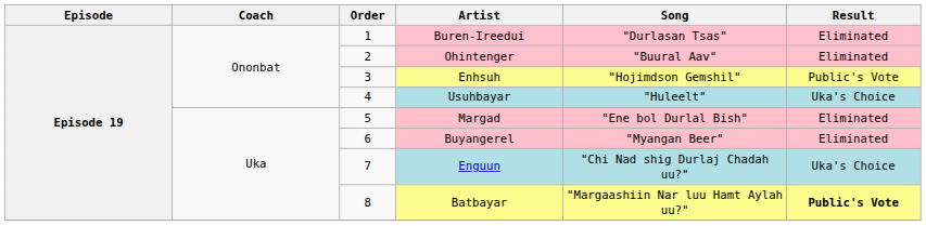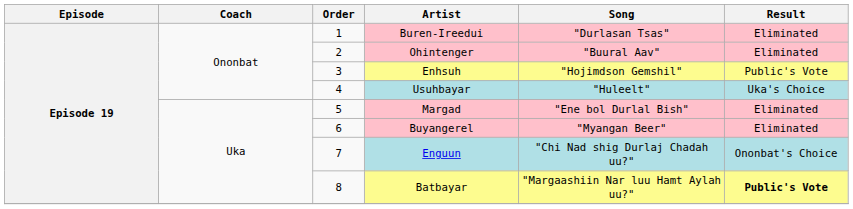Enguun | Result: Uka's Choice -> Ononbat's Choice
